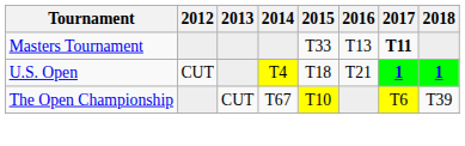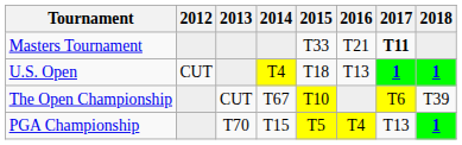Masters Tournament | 2016: T13 -> T21
U.S. Open | 2016: T21 -> T13
+ row: PGA Championship | T70 | T15 | T5 | T4 | T13 | 1
